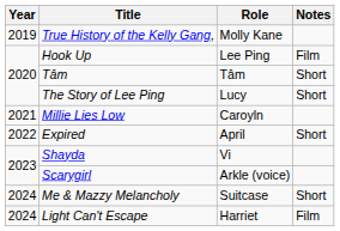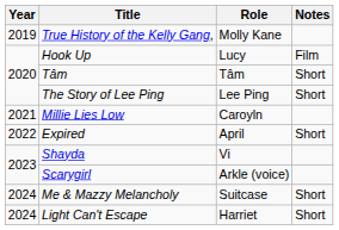Hook Up | Role: Lee Ping -> Lucy
The Story of Lee Ping | Role: Lucy -> Lee Ping
Light Can't Escape | Notes: Film -> Short
